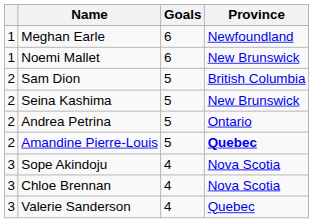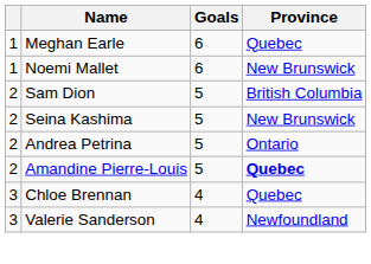Meghan Earle | Province: Newfoundland -> Quebec
- row: 3 | Sope Akindoju | 4 | Nova Scotia
Chloe Brennan | Province: Nova Scotia -> Quebec
Valerie Sanderson | Province: Quebec -> Newfoundland
